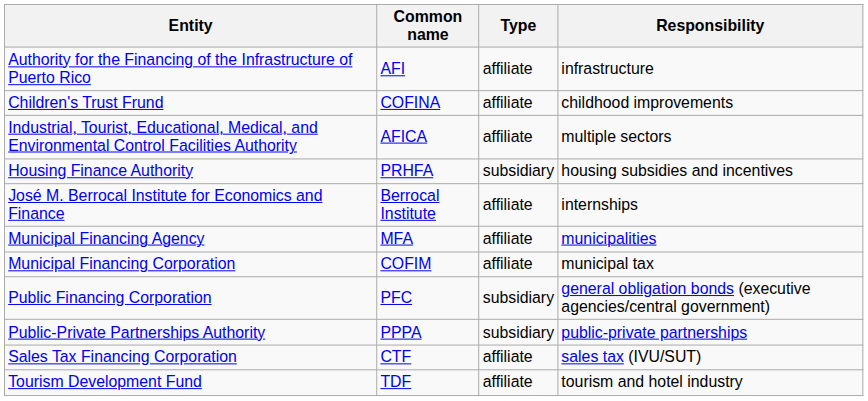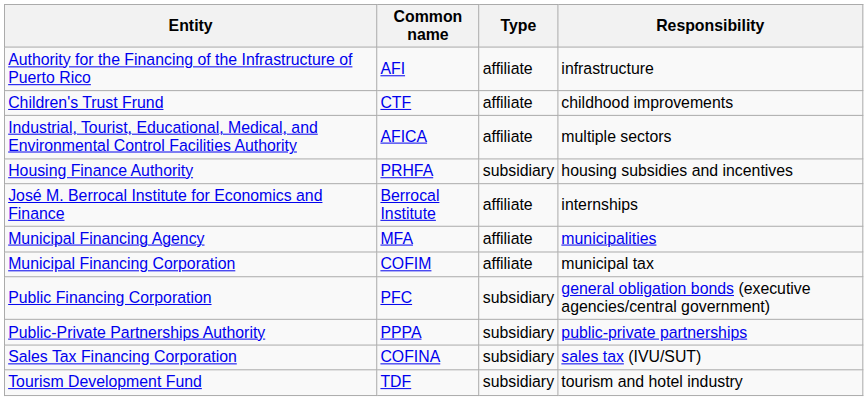Children's Trust Frund | Common name: COFINA -> CTF
Sales Tax Financing Corporation | Common name: CTF -> COFINA
Sales Tax Financing Corporation | Type: affiliate -> subsidiary
Tourism Development Fund | Type: affiliate -> subsidiary
